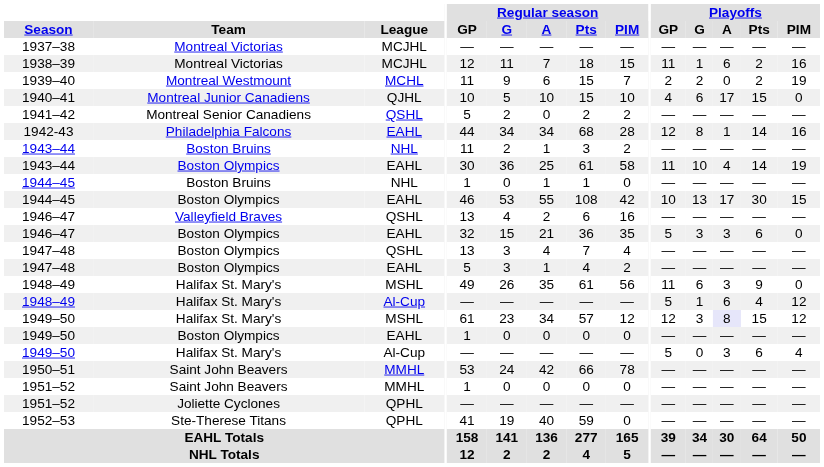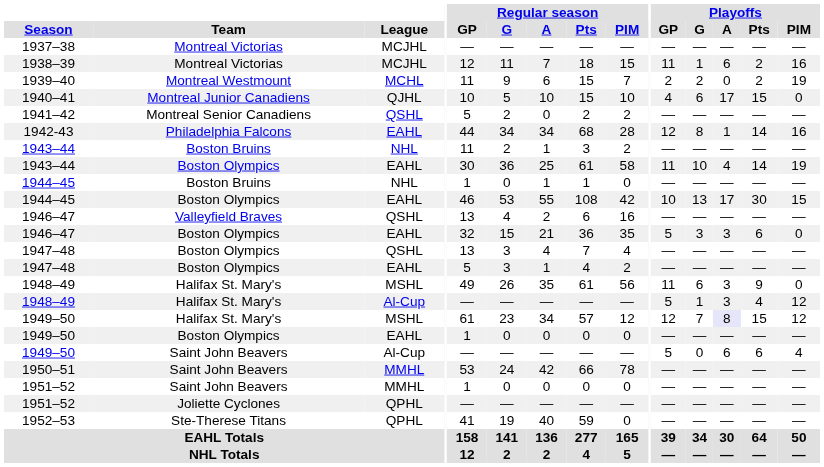1948–49 / Al-Cup | Playoffs / A: 6 -> 3
1949–50 / MSHL | Playoffs / G: 3 -> 7
1949–50 / Al-Cup | Team: Halifax St. Mary's -> Saint John Beavers
1949–50 / Al-Cup | Playoffs / A: 3 -> 6
